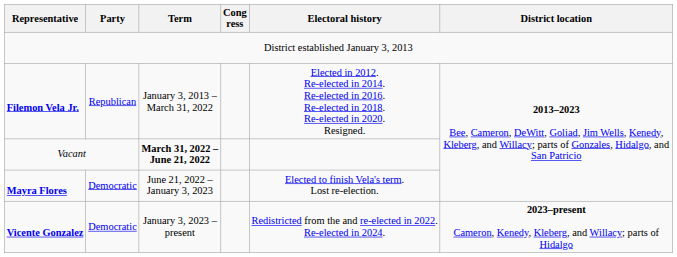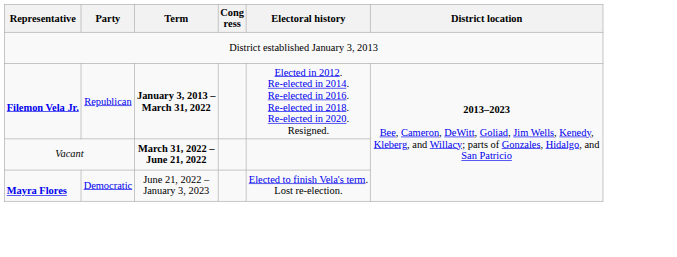Filemon Vela Jr. | Term: normal -> bold
- row: Vicente Gonzalez | Democratic | January 3, 2023 – present | Redistricted from the and re-elected in 2022. Re-elected in 2024. | 2023–present Cameron, Kenedy, Kleberg, and Willacy; parts of Hidalgo
